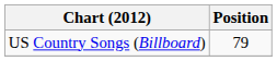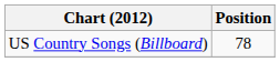US Country Songs (Billboard) | Position: 79 -> 78
